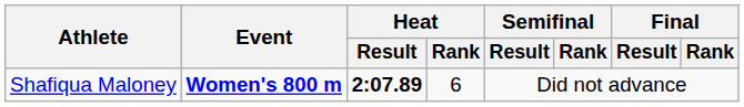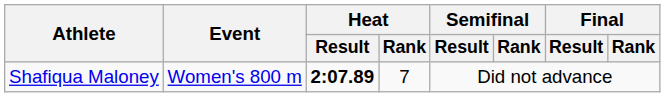Shafiqua Maloney | Event: bold -> normal
Shafiqua Maloney | Heat / Rank: 6 -> 7
